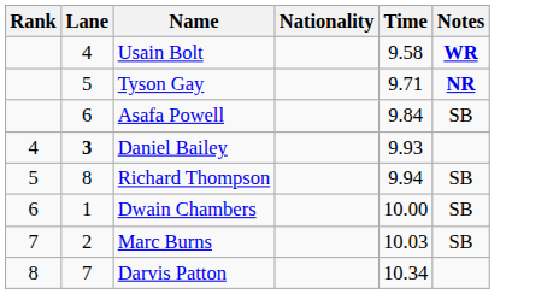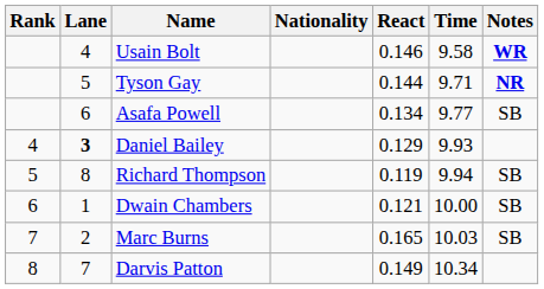+ column: React | 0.146 | 0.144 | 0.134 | 0.129 | 0.119 | 0.121 | 0.165 | 0.149
Asafa Powell | Time: 9.84 -> 9.77
